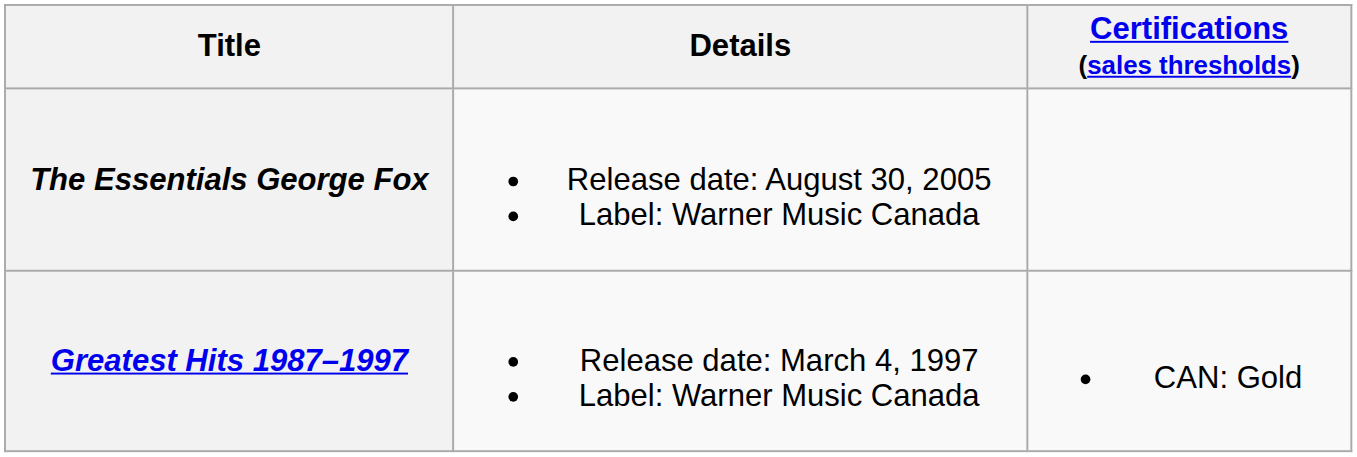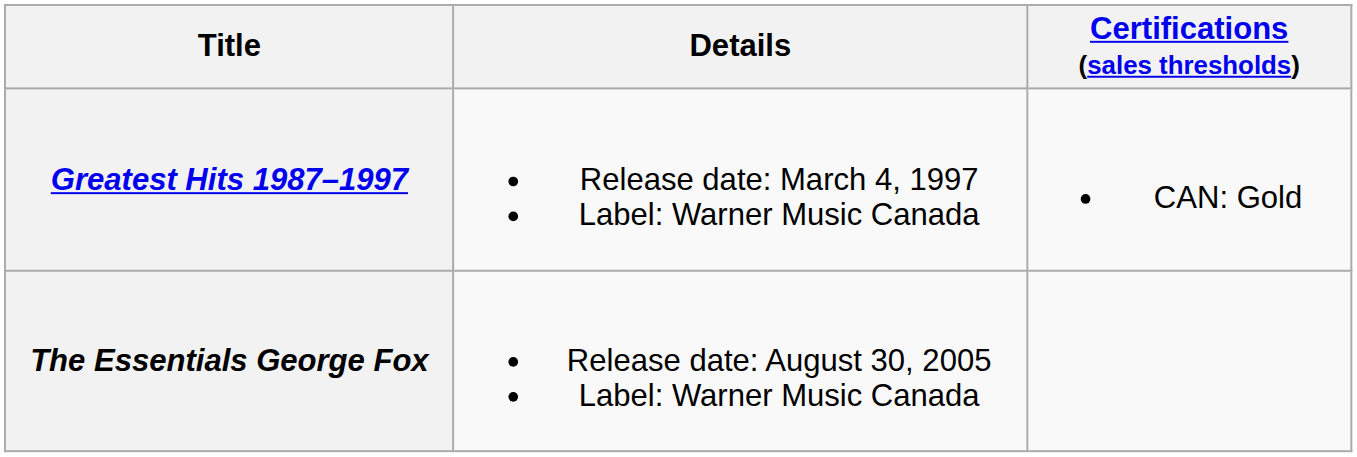rows swapped: Greatest Hits 1987–1997 <-> The Essentials George Fox
